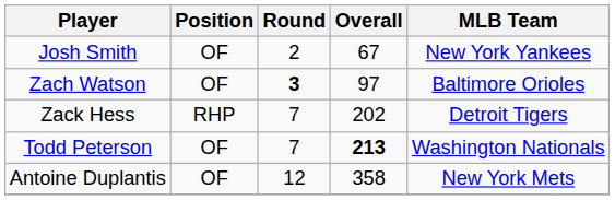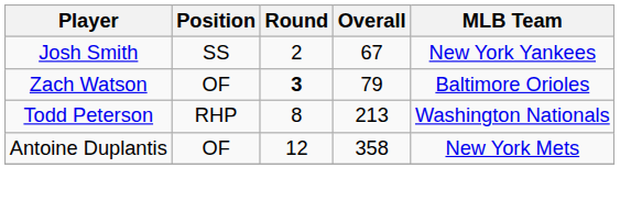Josh Smith | Position: OF -> SS
Zach Watson | Overall: 97 -> 79
- row: Zack Hess | RHP | 7 | 202 | Detroit Tigers
Todd Peterson | Position: OF -> RHP
Todd Peterson | Round: 7 -> 8
Todd Peterson | Overall: bold -> normal
